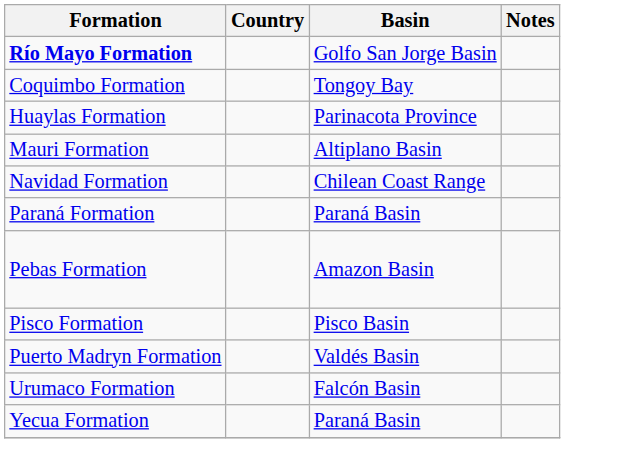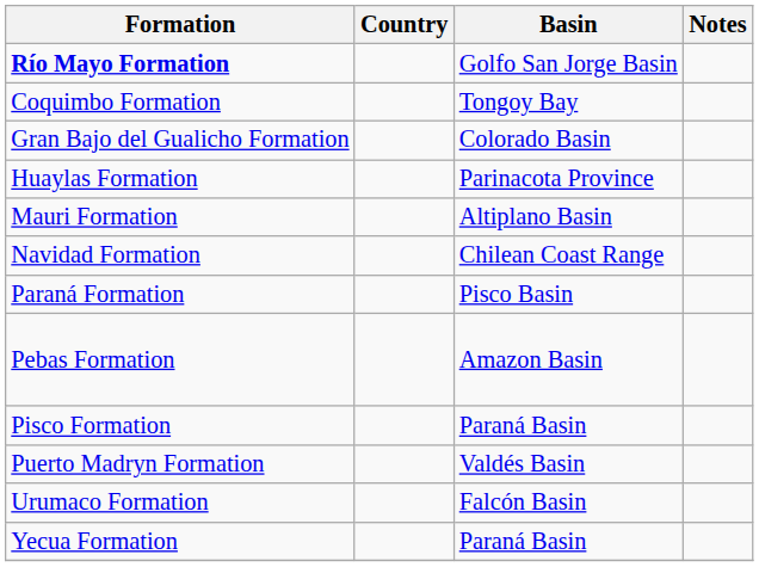+ row: Gran Bajo del Gualicho Formation | Colorado Basin
Paraná Formation | Basin: Paraná Basin -> Pisco Basin
Pisco Formation | Basin: Pisco Basin -> Paraná Basin
